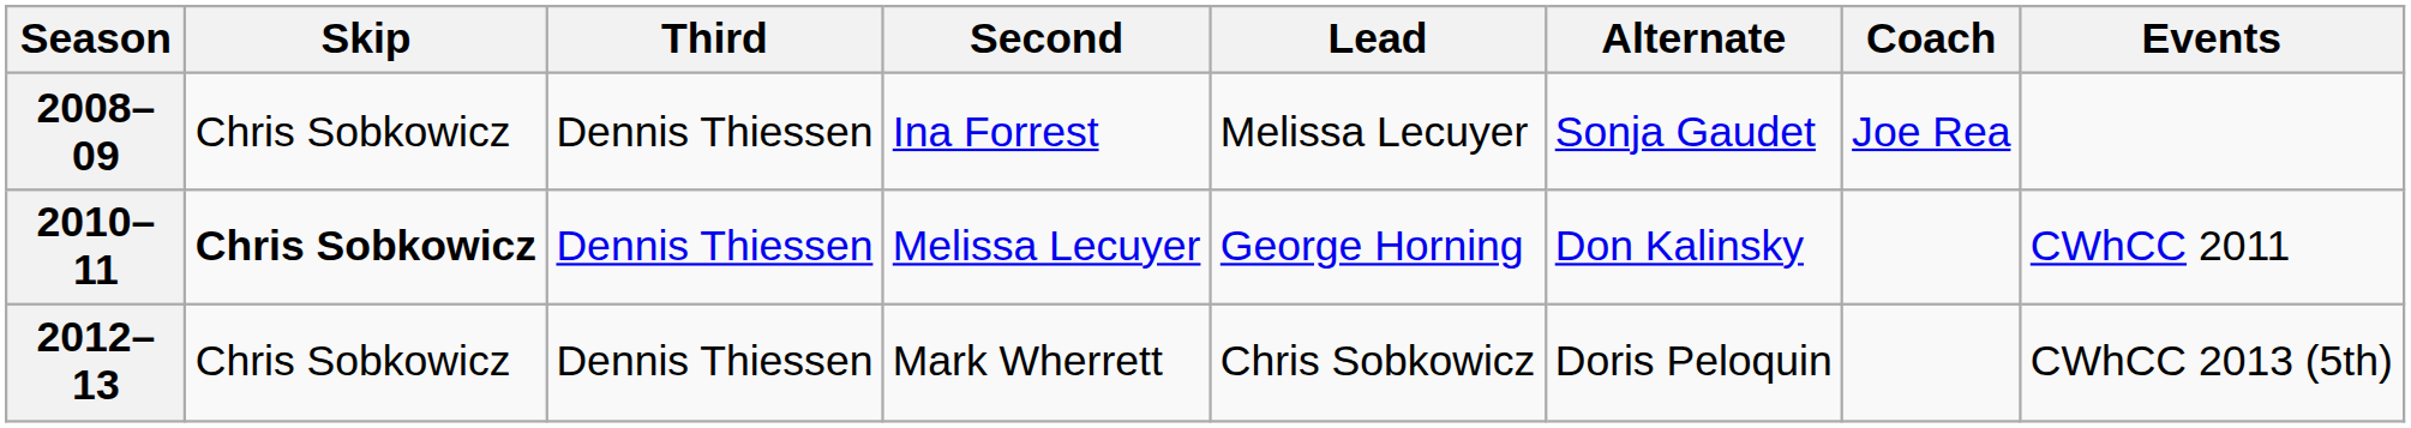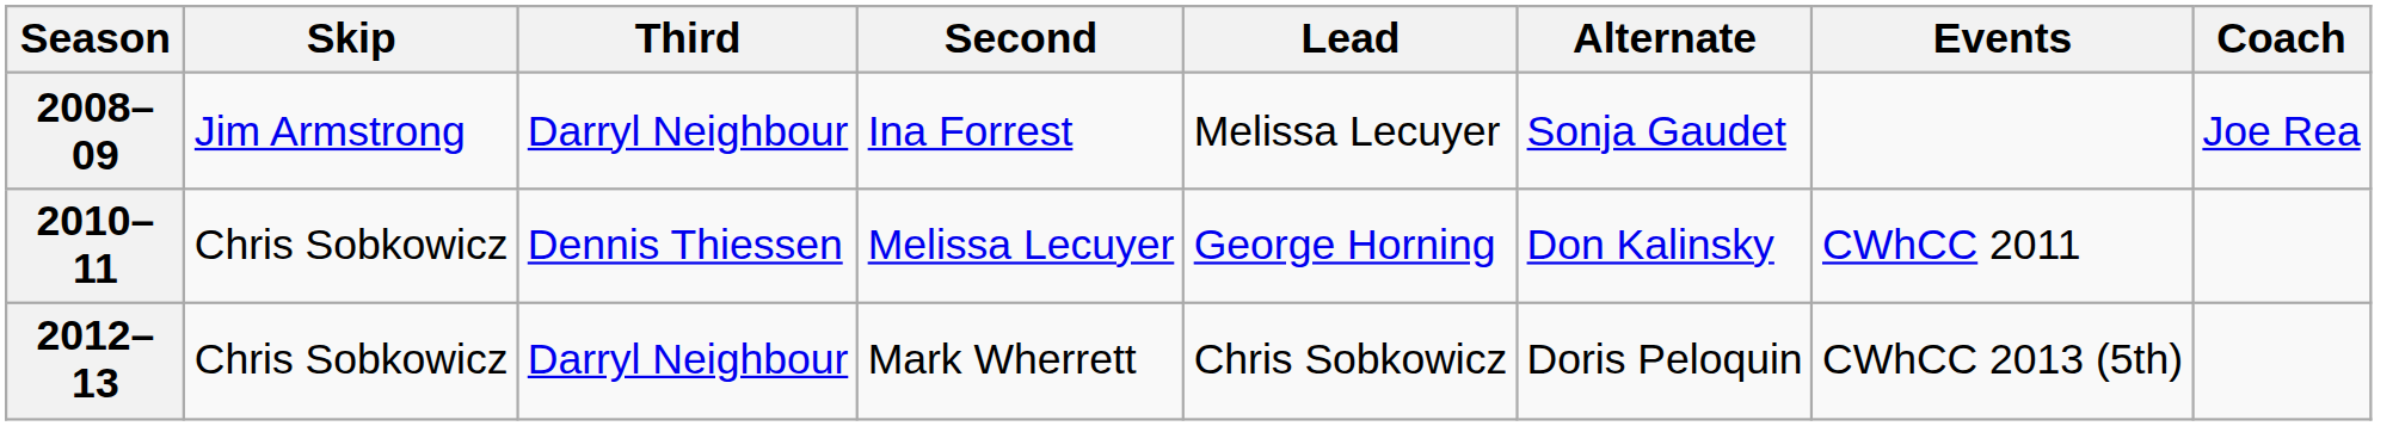columns swapped: Coach <-> Events
2008–09 | Skip: Chris Sobkowicz -> Jim Armstrong
2008–09 | Third: Dennis Thiessen -> Darryl Neighbour
2010–11 | Skip: bold -> normal
2012–13 | Third: Dennis Thiessen -> Darryl Neighbour
